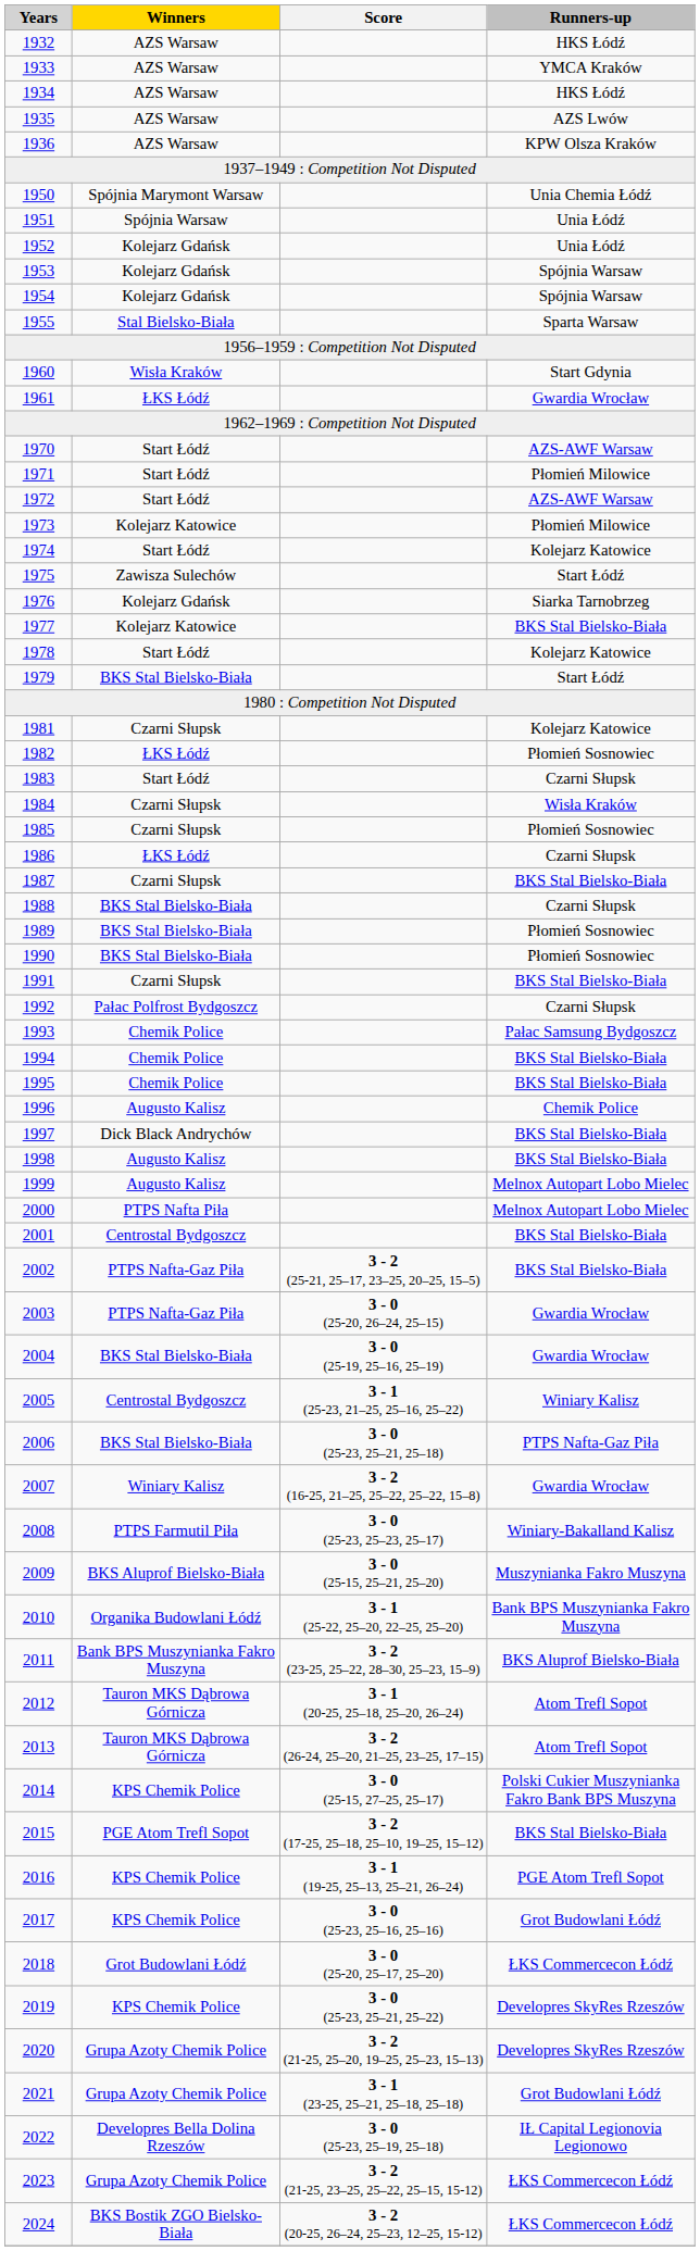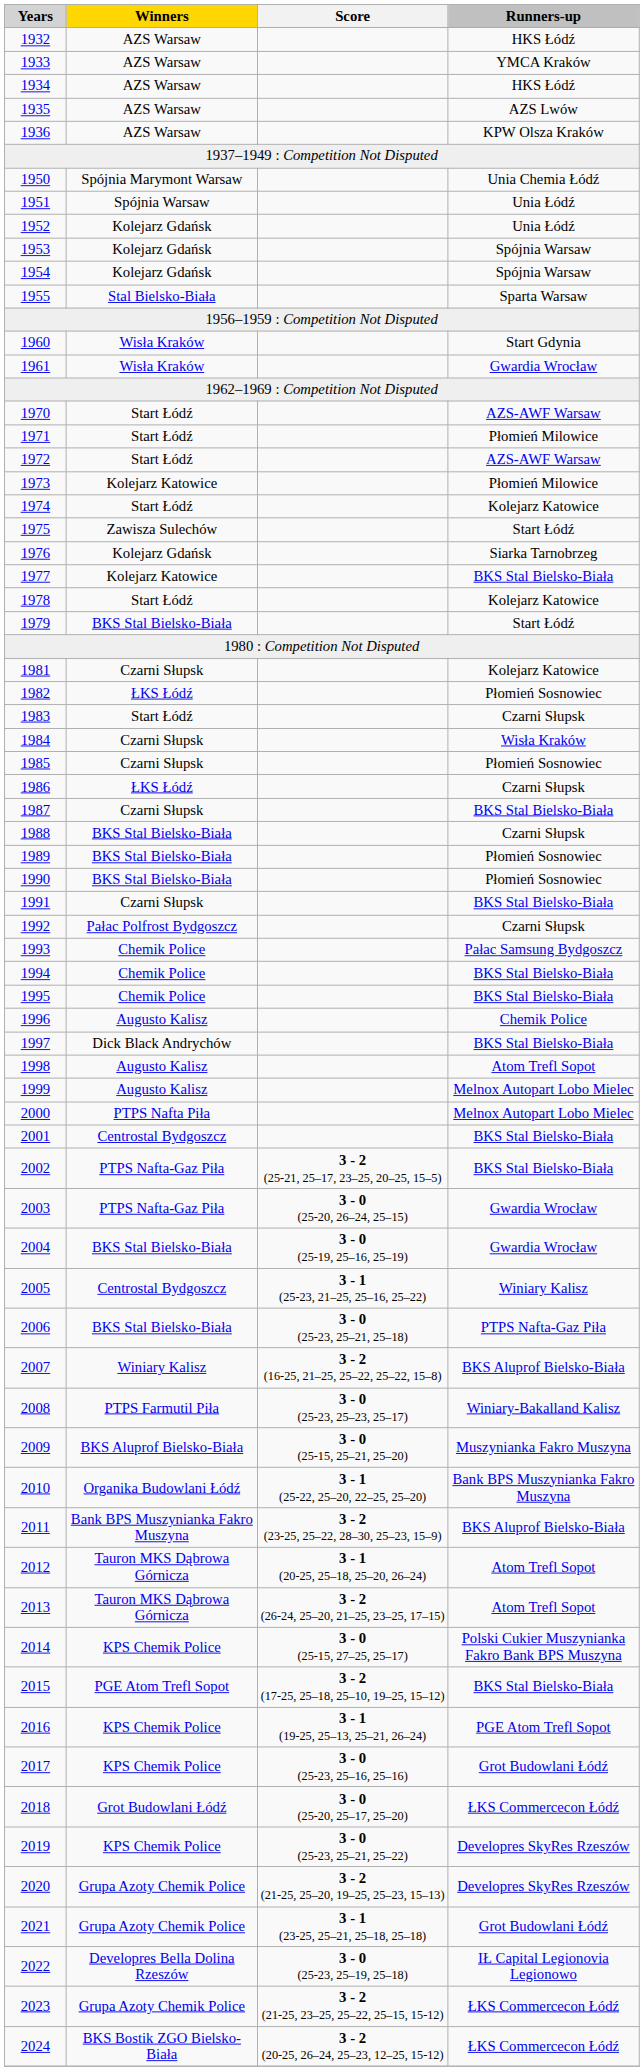1961 | Winners: ŁKS Łódź -> Wisła Kraków
1998 | Runners-up: BKS Stal Bielsko-Biała -> Atom Trefl Sopot
2007 | Runners-up: Gwardia Wrocław -> BKS Aluprof Bielsko-Biała
